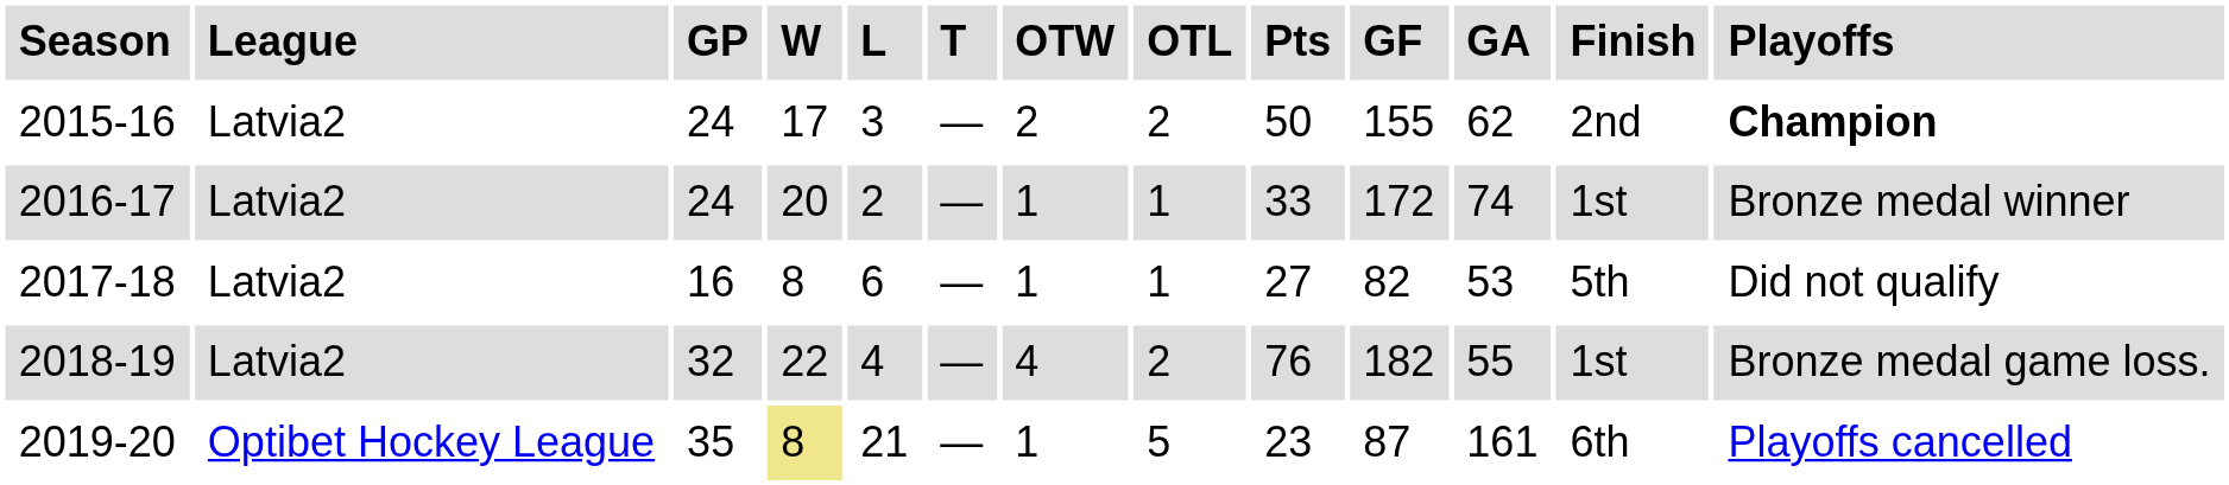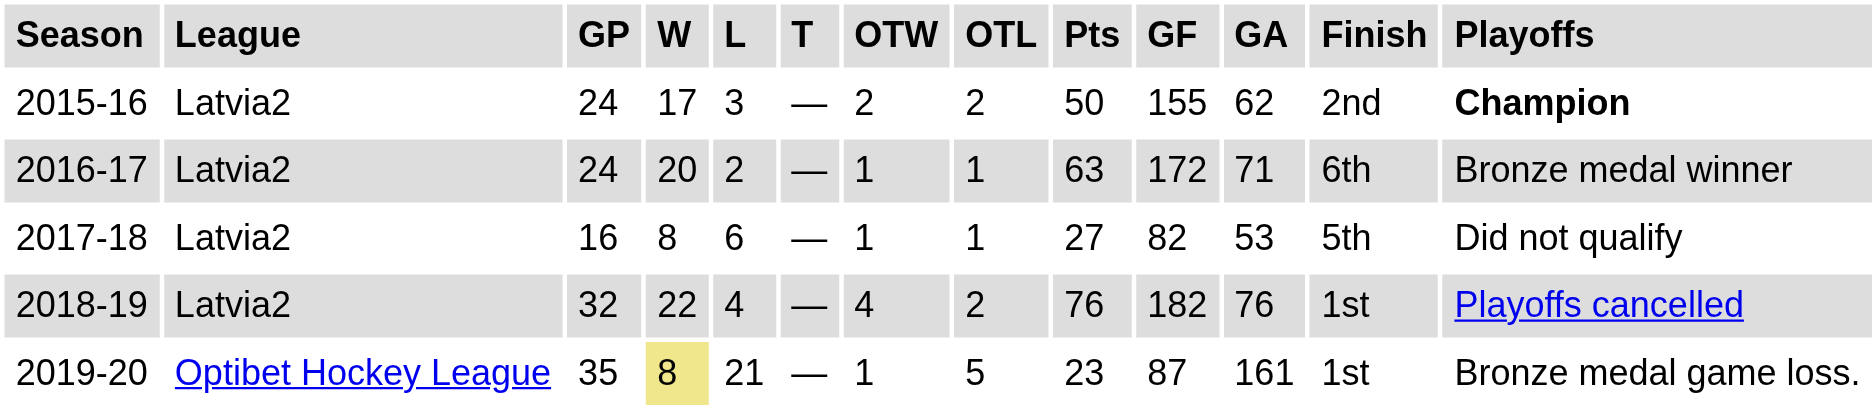2016-17 | Pts: 33 -> 63
2016-17 | GA: 74 -> 71
2016-17 | Finish: 1st -> 6th
2018-19 | GA: 55 -> 76
2018-19 | Playoffs: Bronze medal game loss. -> Playoffs cancelled
2019-20 | Finish: 6th -> 1st
2019-20 | Playoffs: Playoffs cancelled -> Bronze medal game loss.
